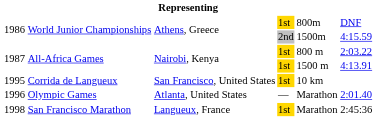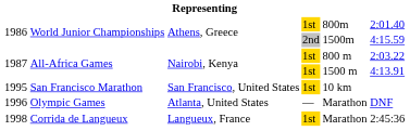1986 / 1st | column 6: DNF -> 2:01.40
1995 | column 2: Corrida de Langueux -> San Francisco Marathon
1996 | column 6: 2:01.40 -> DNF
1998 | column 2: San Francisco Marathon -> Corrida de Langueux
